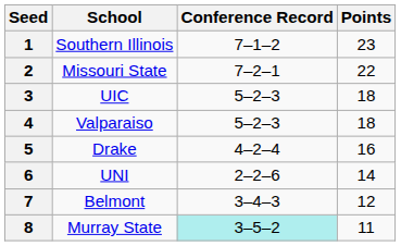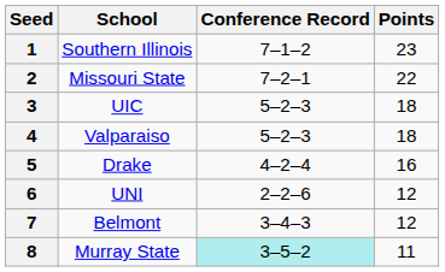6 | Points: 14 -> 12
